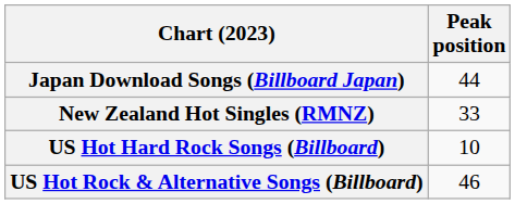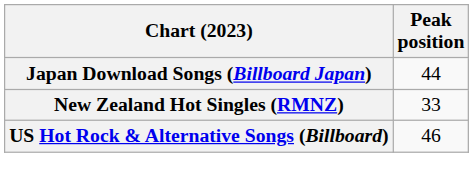- row: US Hot Hard Rock Songs (Billboard) | 10
